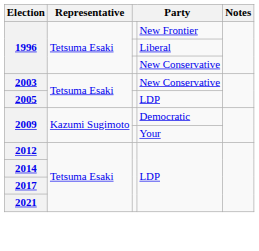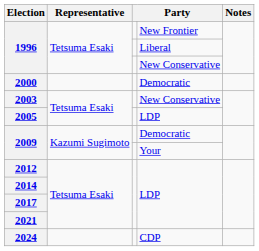+ row: 2000 | Democratic
+ row: 2024 | CDP
